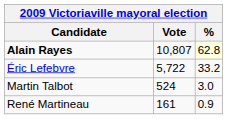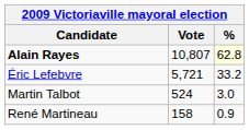Éric Lefebvre | Vote: 5,722 -> 5,721
René Martineau | Vote: 161 -> 158
